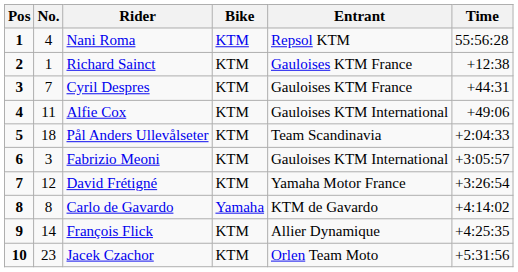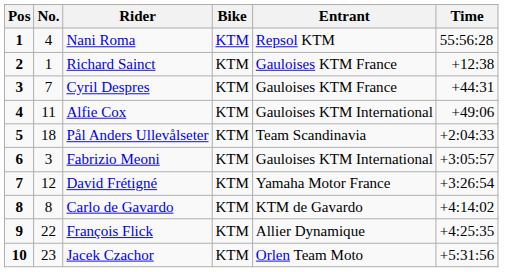Carlo de Gavardo | Bike: Yamaha -> KTM
François Flick | No.: 14 -> 22
